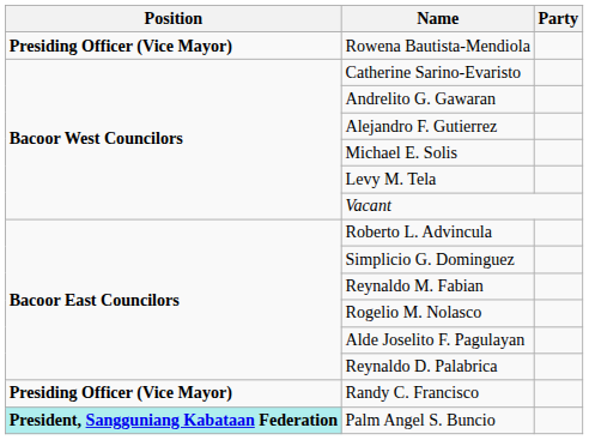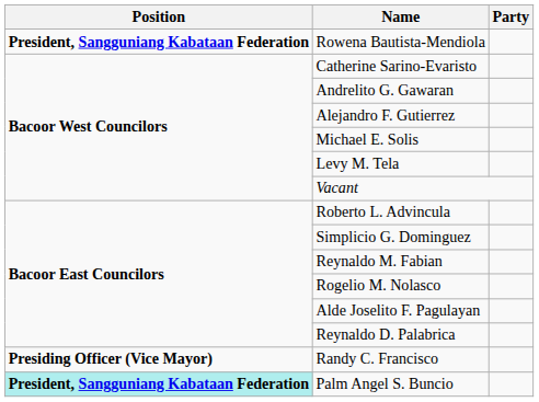Rowena Bautista-Mendiola | Position: Presiding Officer (Vice Mayor) -> President, Sangguniang Kabataan Federation
